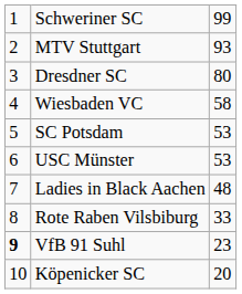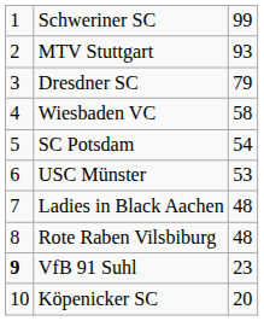Dresdner SC | column 3: 80 -> 79
SC Potsdam | column 3: 53 -> 54
Rote Raben Vilsbiburg | column 3: 33 -> 48
